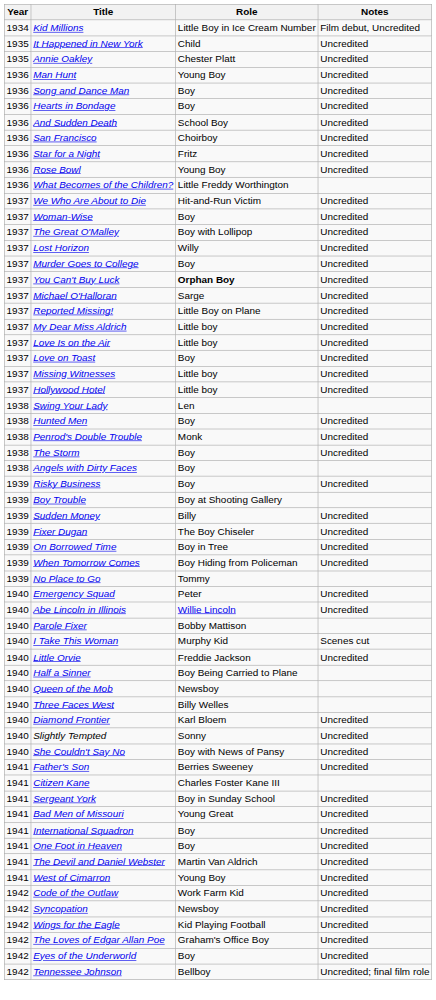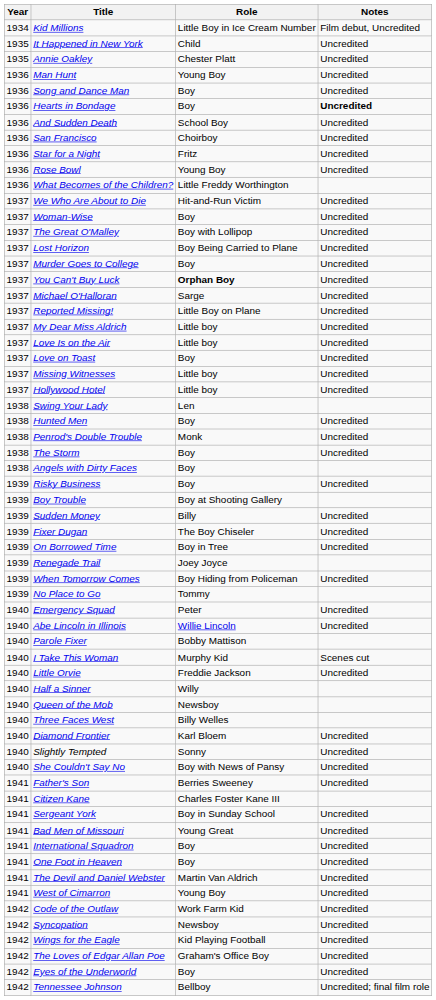Hearts in Bondage | Notes: normal -> bold
Lost Horizon | Role: Willy -> Boy Being Carried to Plane
+ row: 1939 | Renegade Trail | Joey Joyce
Half a Sinner | Role: Boy Being Carried to Plane -> Willy
